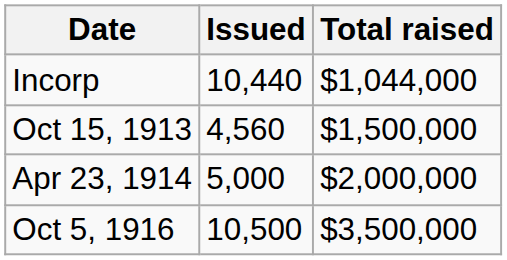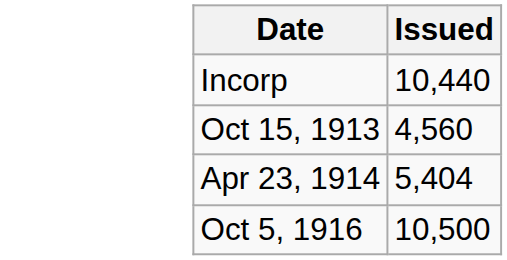- column: Total raised | $1,044,000 | $1,500,000 | $2,000,000 | $3,500,000
Apr 23, 1914 | Issued: 5,000 -> 5,404
